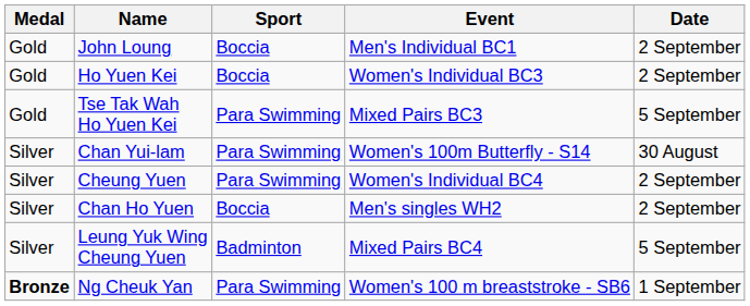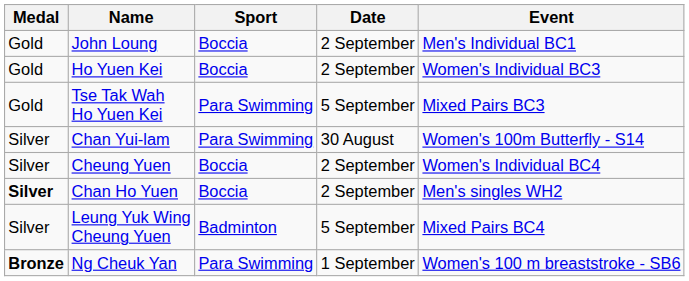columns swapped: Event <-> Date
Cheung Yuen | Sport: Para Swimming -> Boccia
Chan Ho Yuen | Medal: normal -> bold
